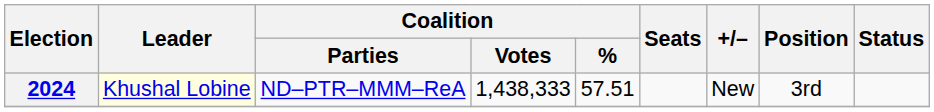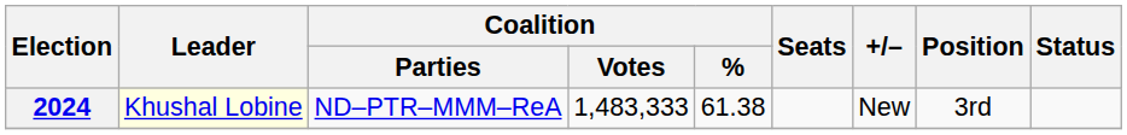2024 | Coalition / Votes: 1,438,333 -> 1,483,333
2024 | Coalition / %: 57.51 -> 61.38
